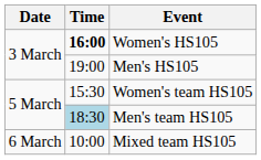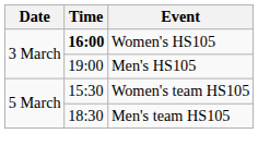Men's team HS105 | Time: lightblue background -> no background
- row: 6 March | 10:00 | Mixed team HS105
